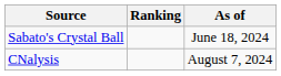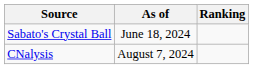columns swapped: Ranking <-> As of
